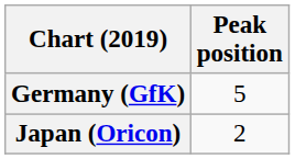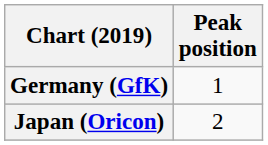Germany (GfK) | Peak position: 5 -> 1
